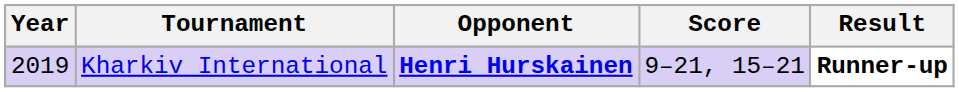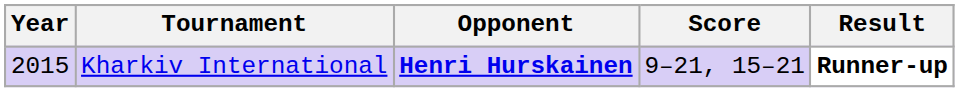Kharkiv International | Year: 2019 -> 2015
